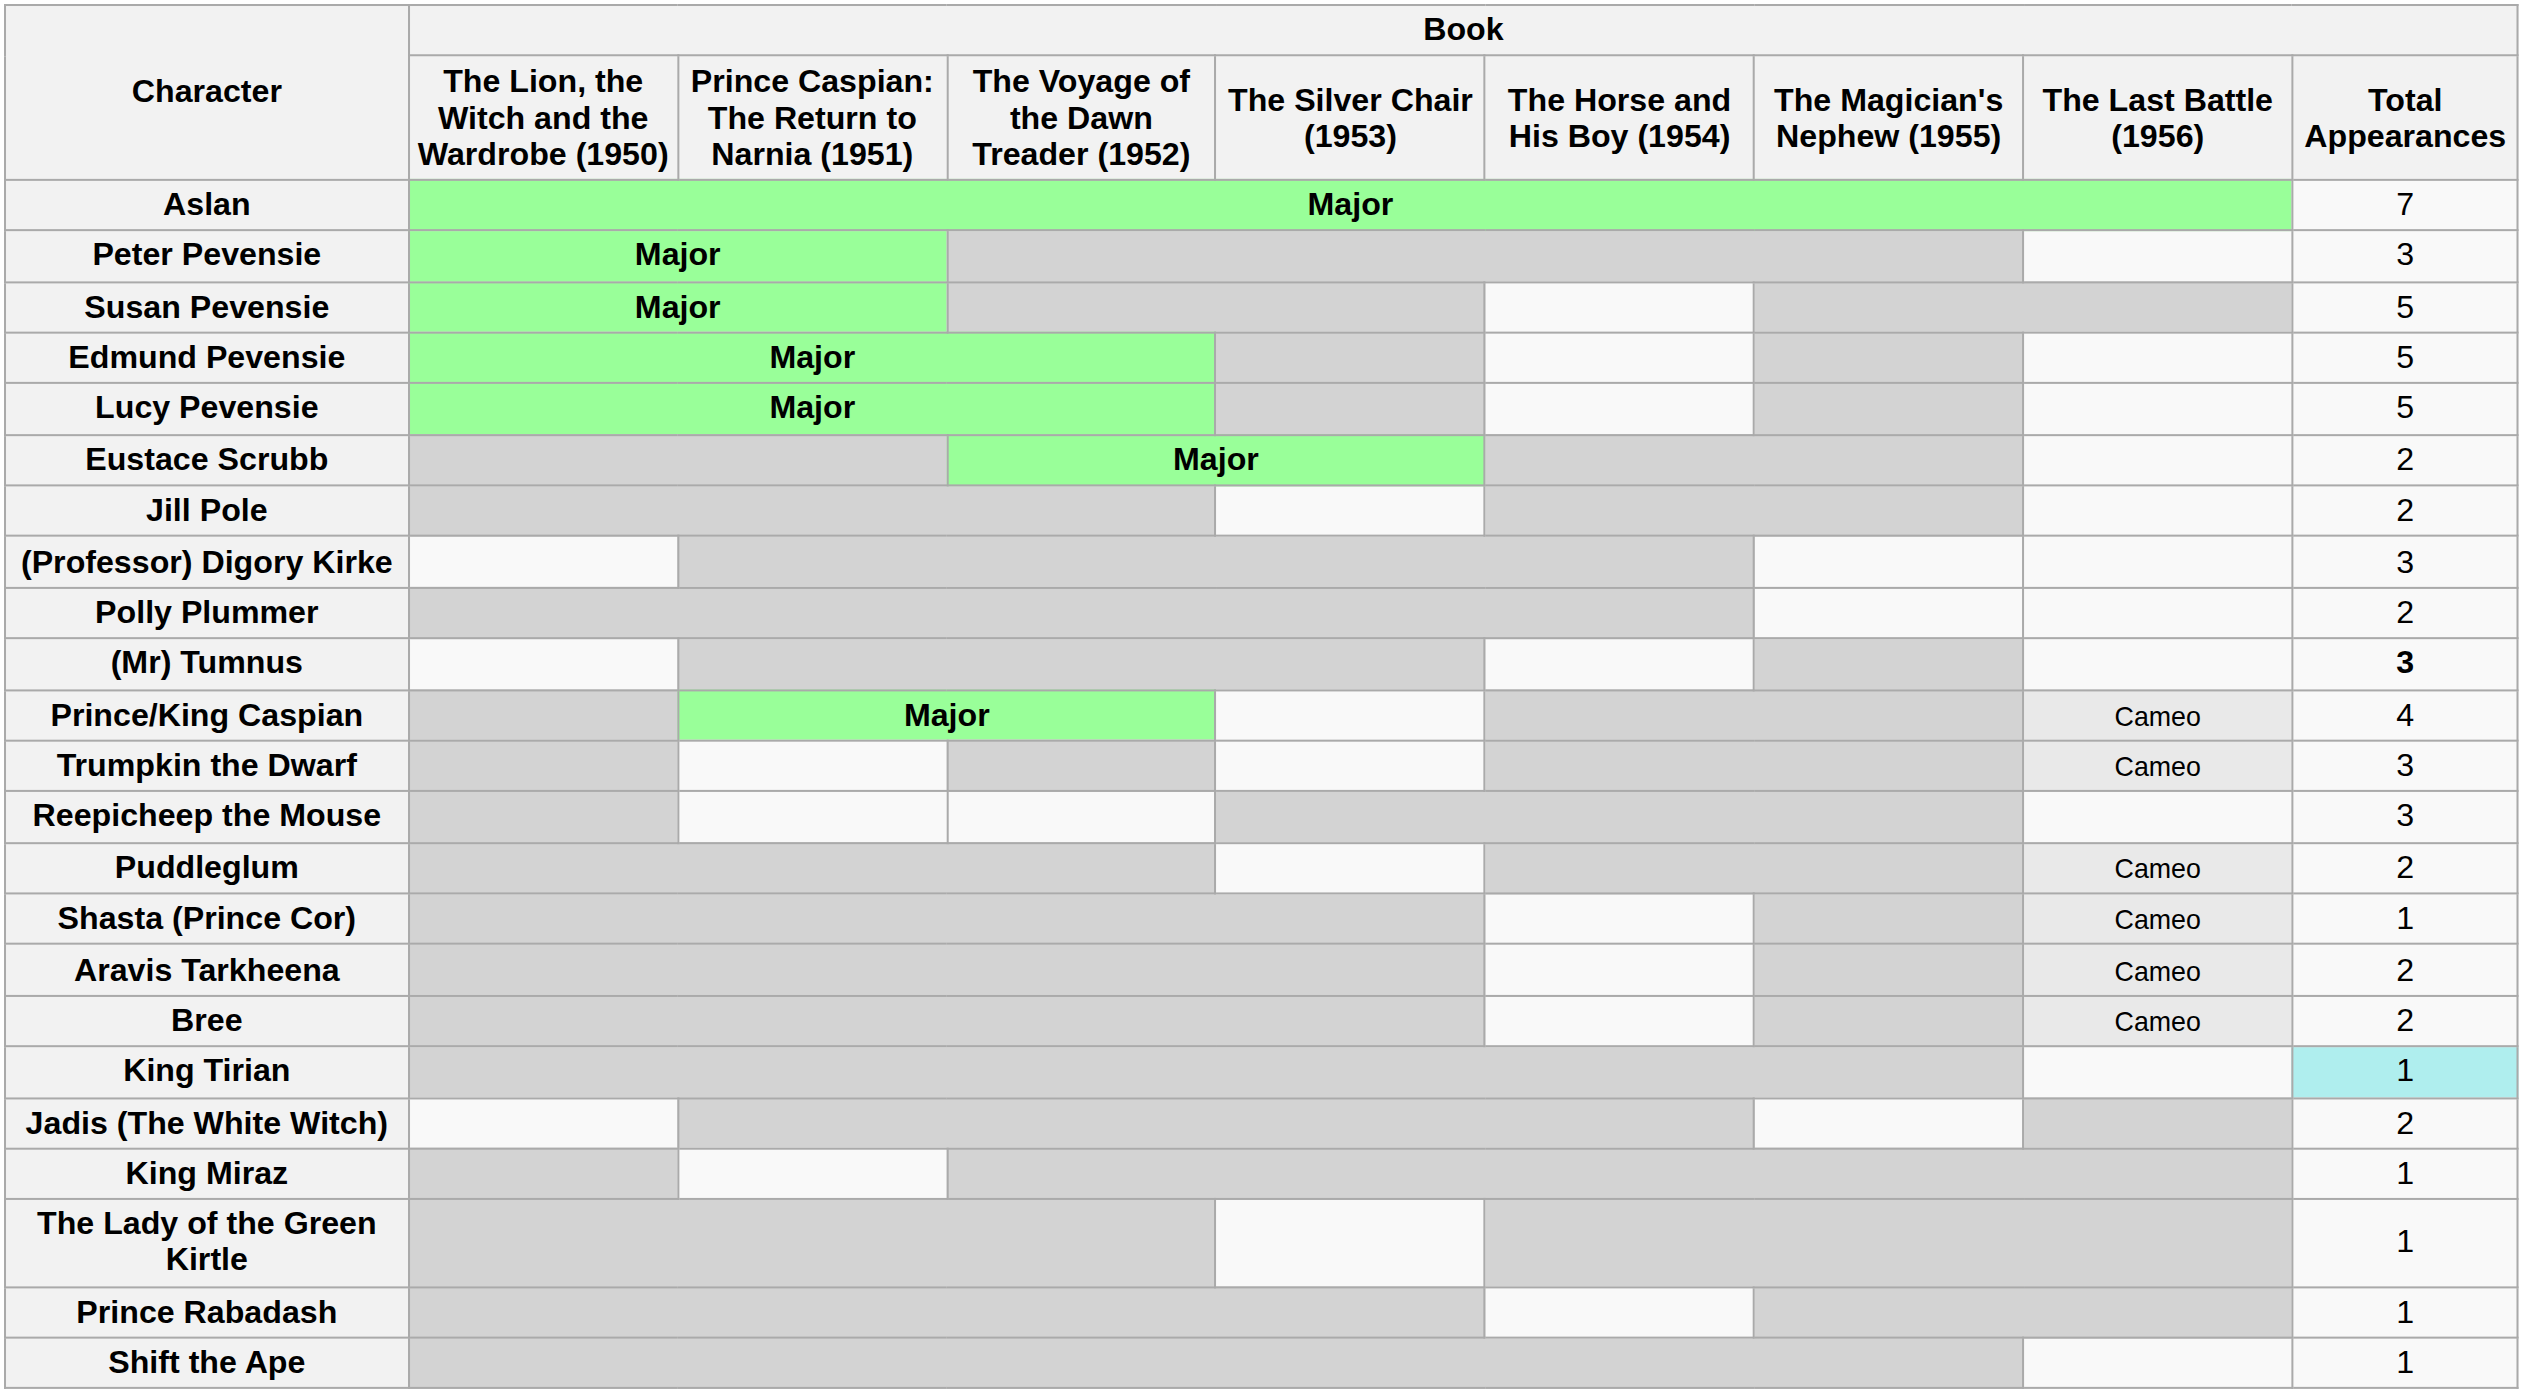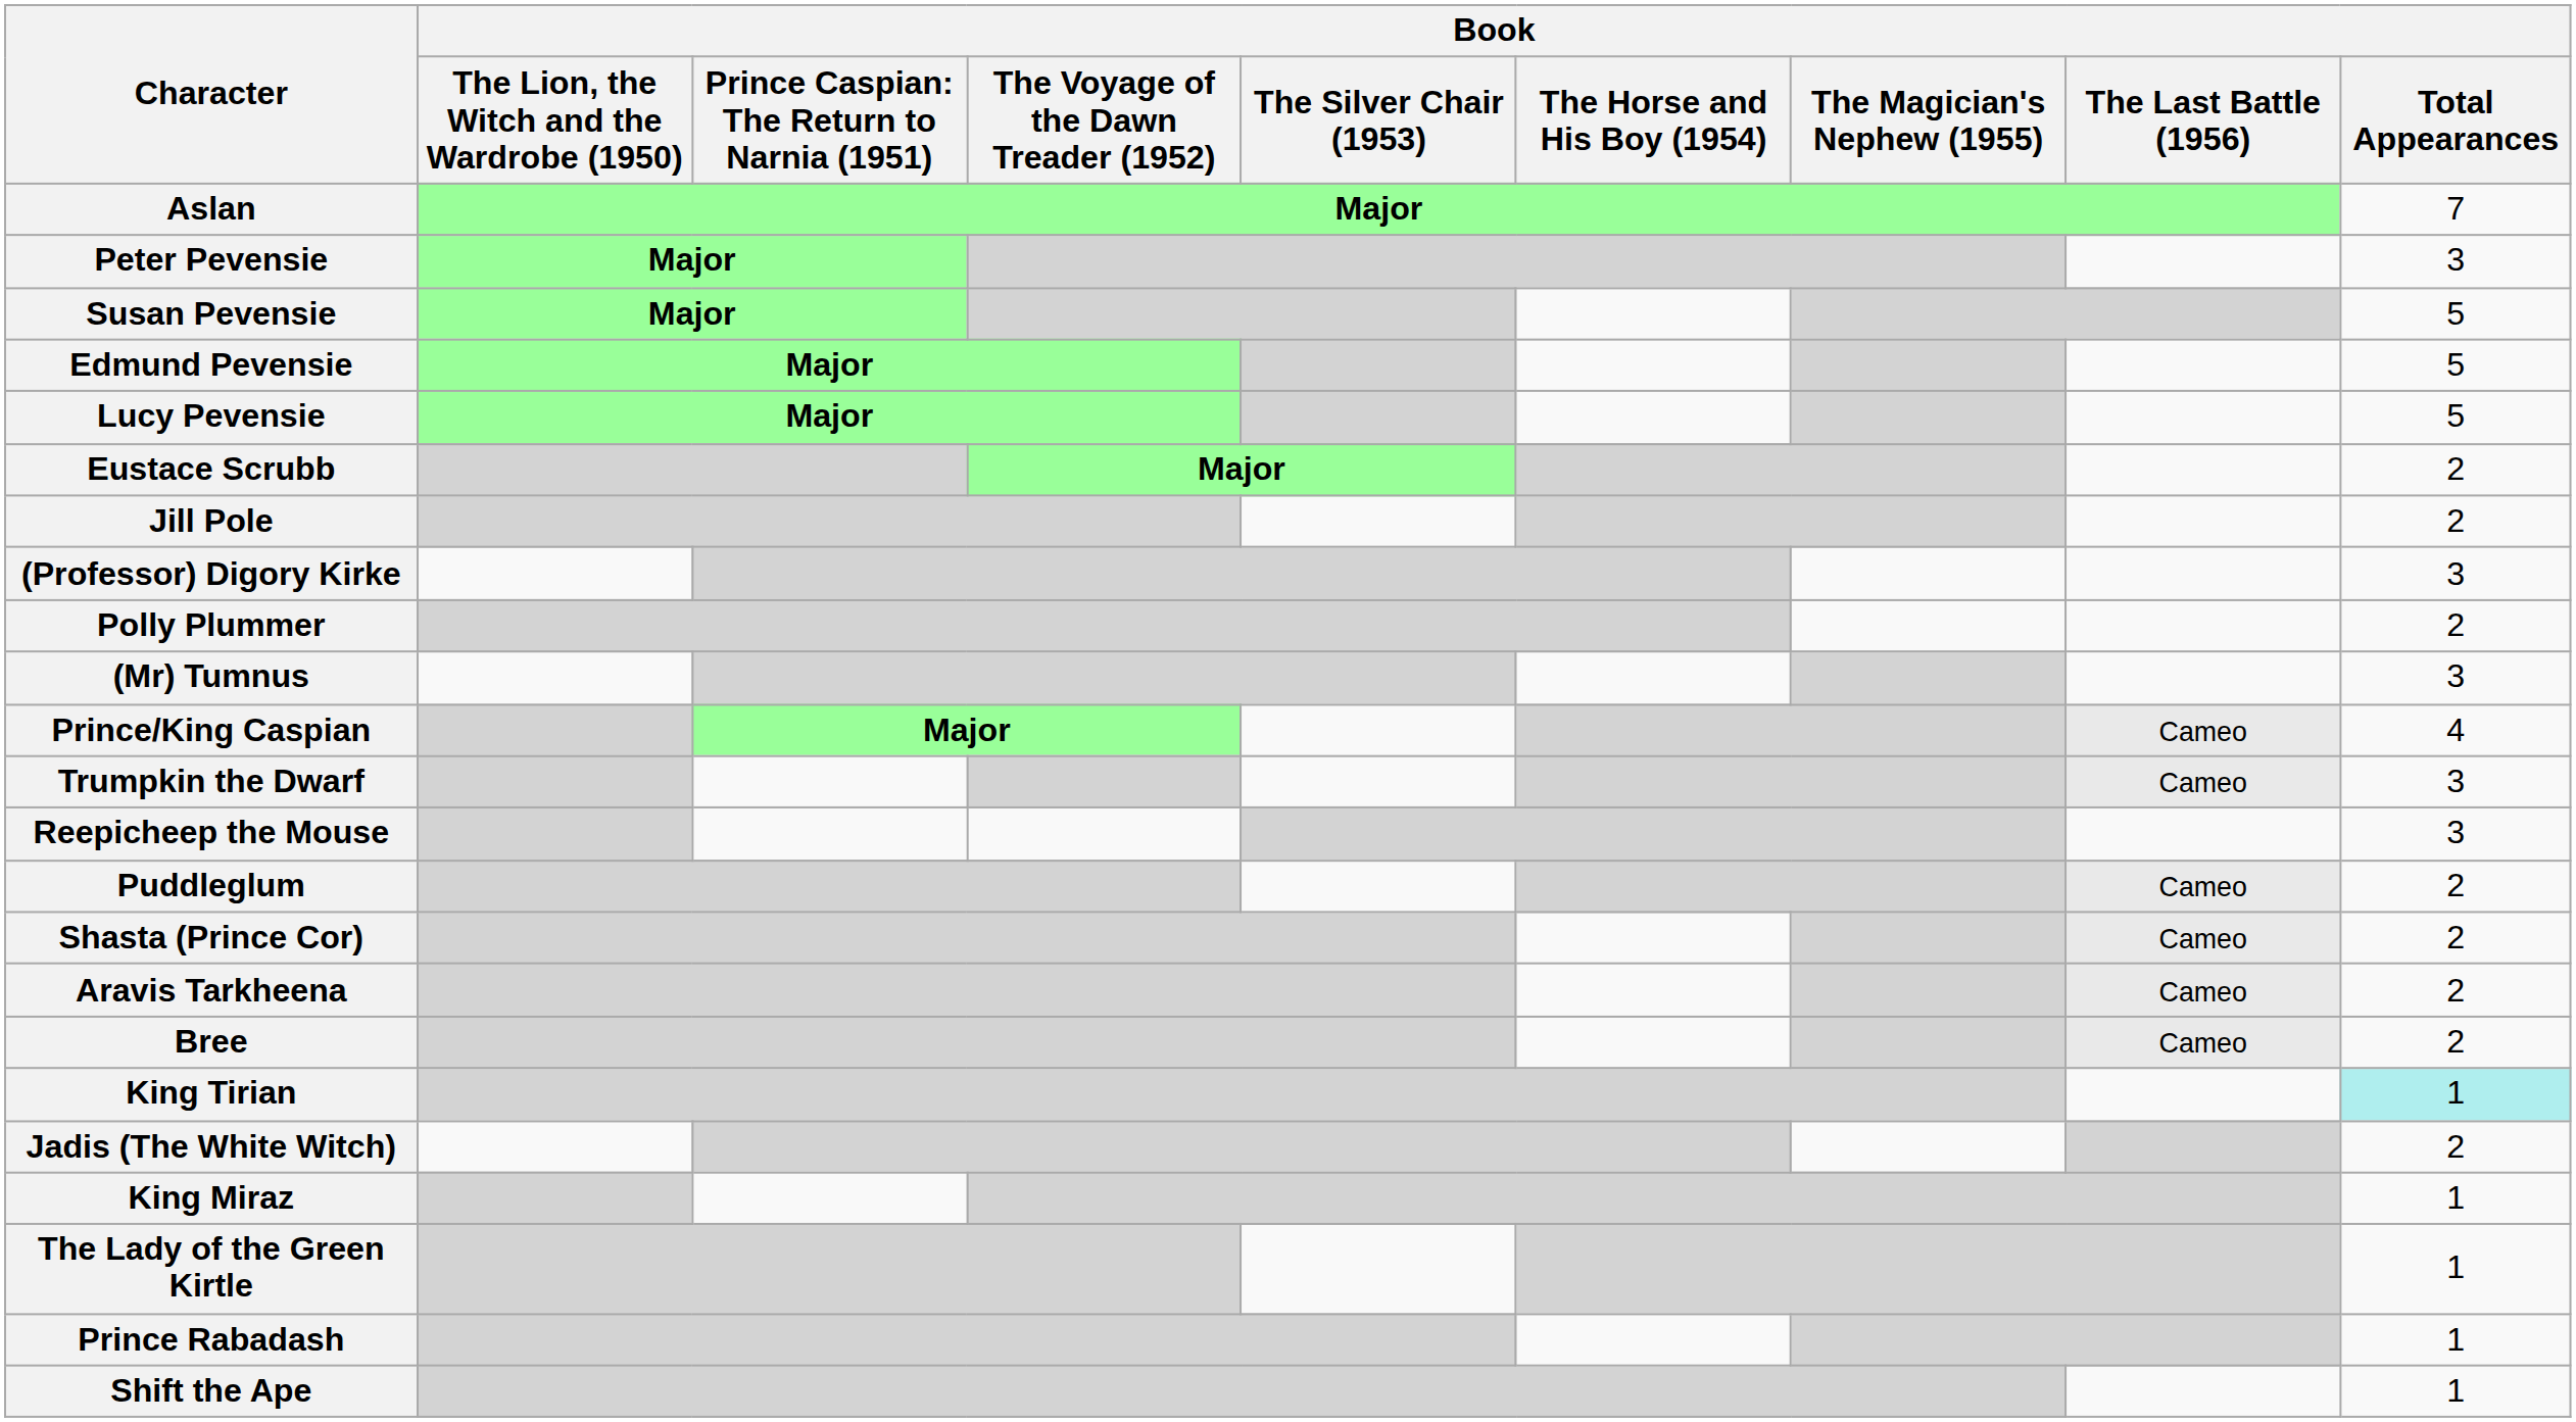(Mr) Tumnus | Book / Total Appearances: bold -> normal
Shasta (Prince Cor) | Book / Total Appearances: 1 -> 2
